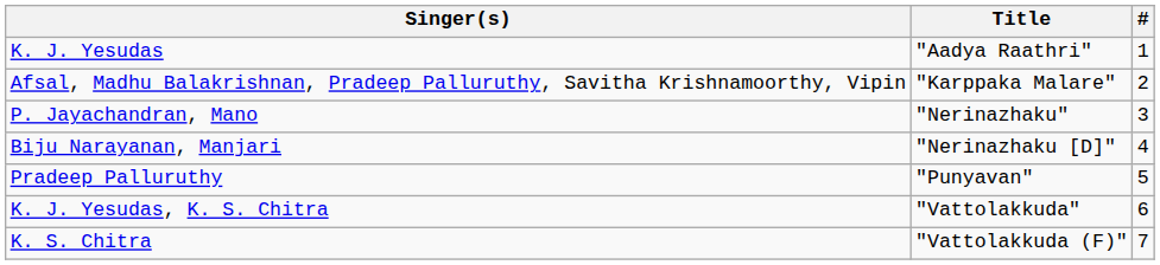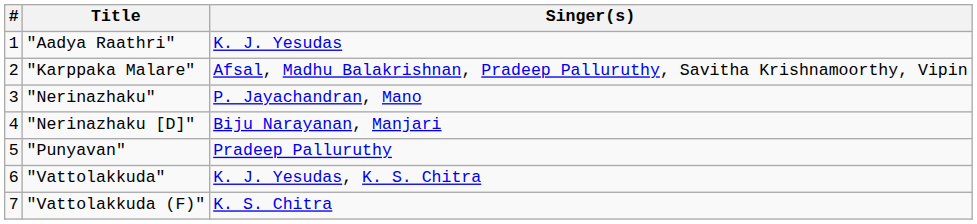columns swapped: # <-> Singer(s)
